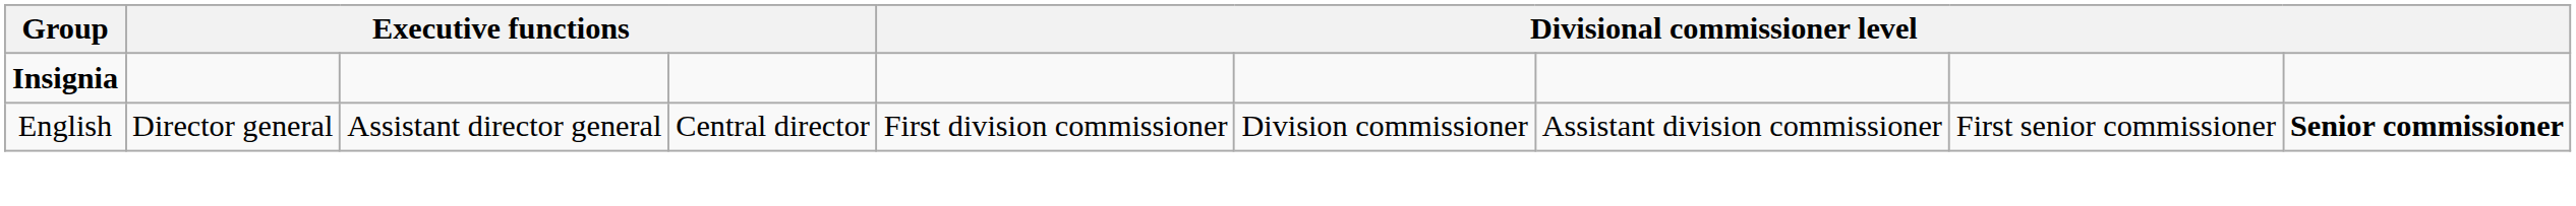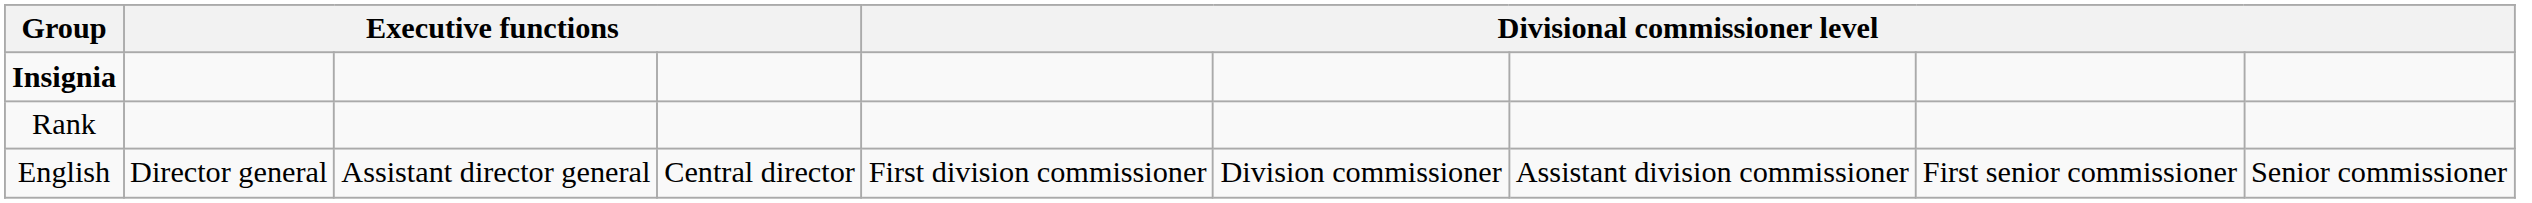+ row: Rank
English | column 9: bold -> normal
